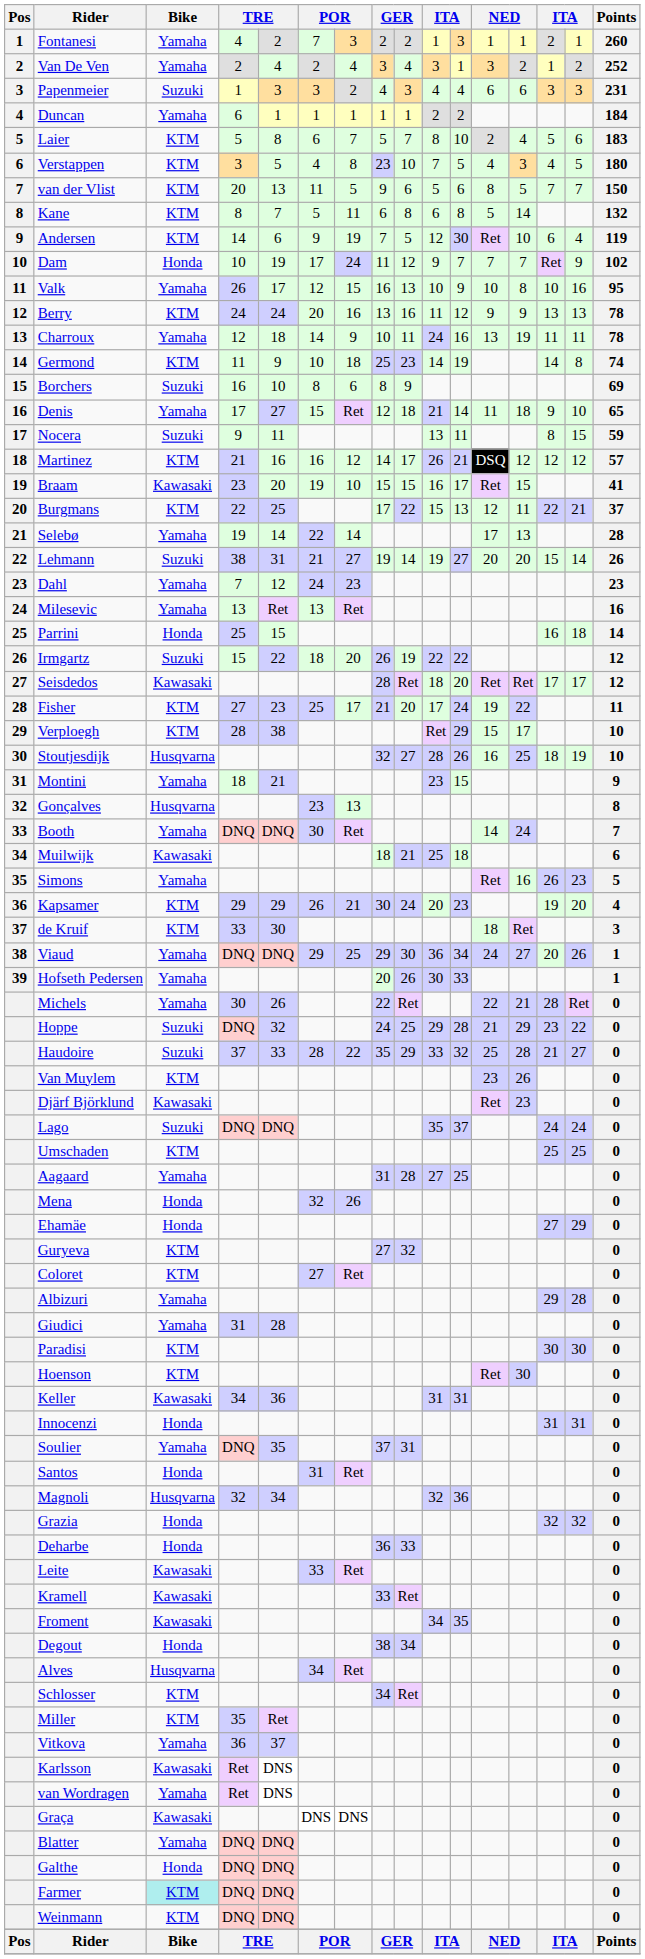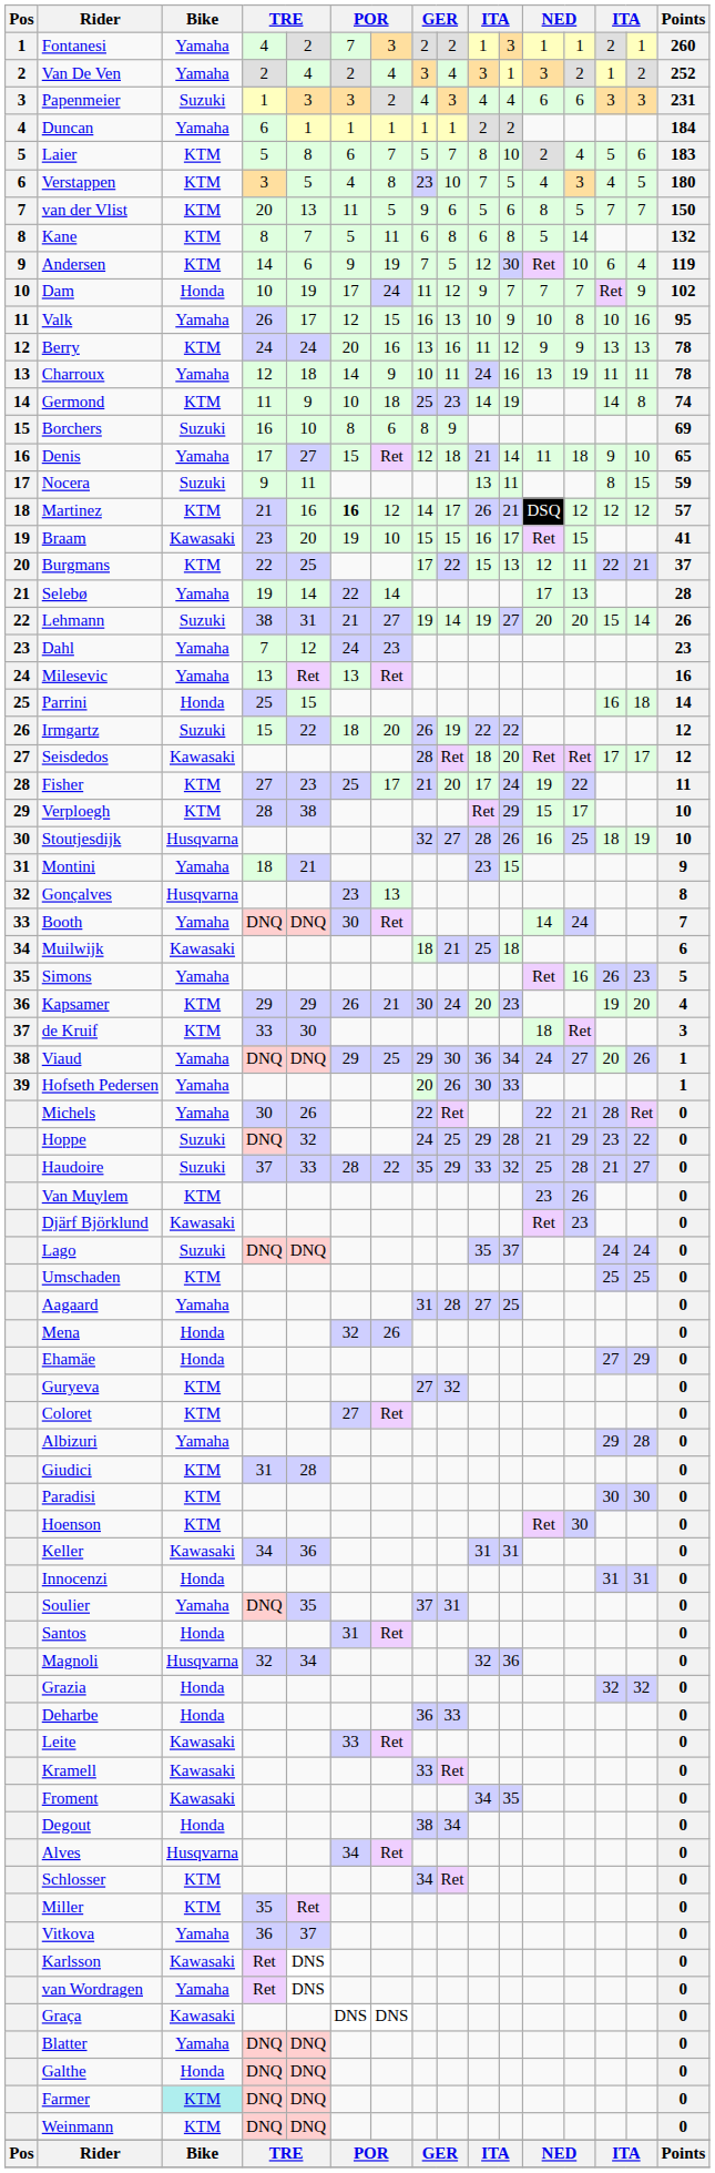Martinez | column 6: normal -> bold
Giudici | Bike: Yamaha -> KTM
